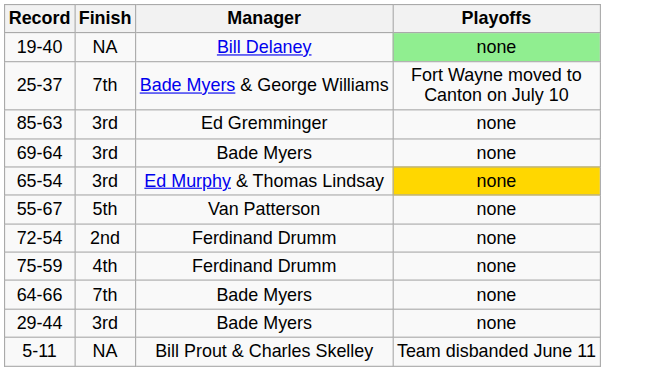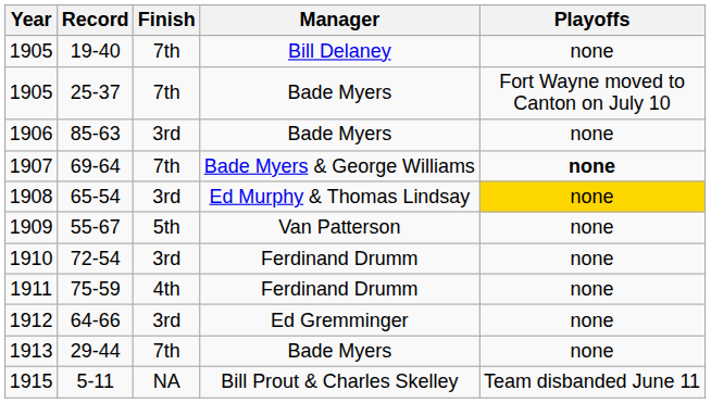+ column: Year | 1905 | 1905 | 1906 | 1907 | 1908 | 1909 | 1910 | 1911 | 1912 | 1913 | 1915
19-40 | Finish: NA -> 7th
19-40 | Playoffs: lightgreen background -> no background
25-37 | Manager: Bade Myers & George Williams -> Bade Myers
85-63 | Manager: Ed Gremminger -> Bade Myers
69-64 | Finish: 3rd -> 7th
69-64 | Manager: Bade Myers -> Bade Myers & George Williams
69-64 | Playoffs: normal -> bold
72-54 | Finish: 2nd -> 3rd
64-66 | Finish: 7th -> 3rd
64-66 | Manager: Bade Myers -> Ed Gremminger
29-44 | Finish: 3rd -> 7th
